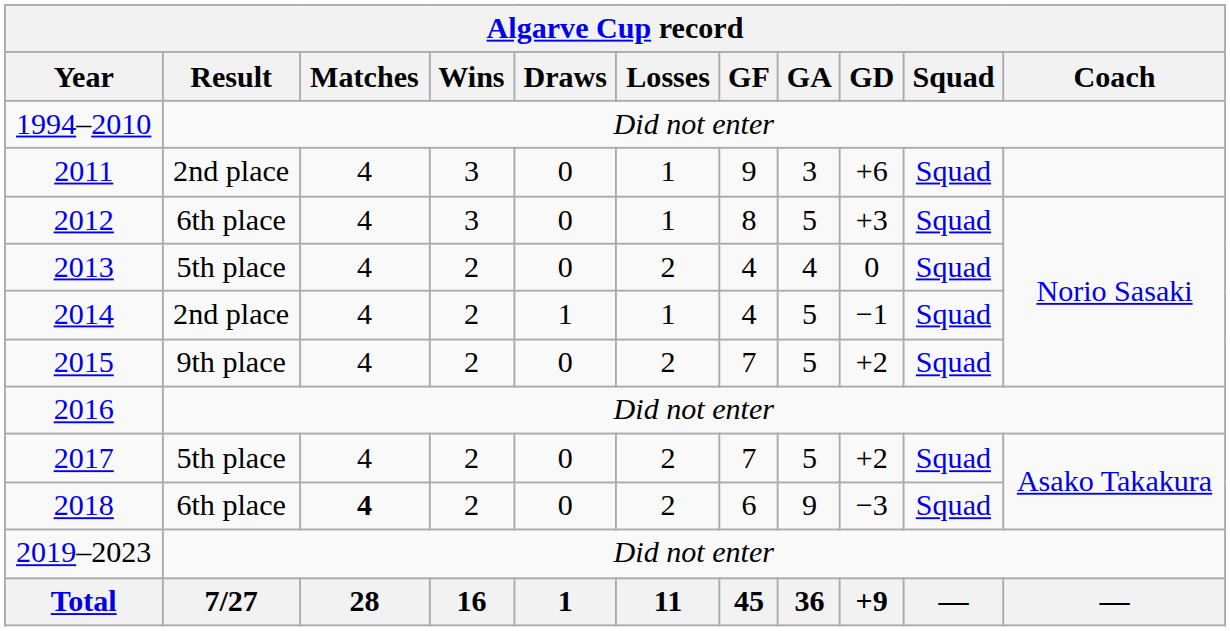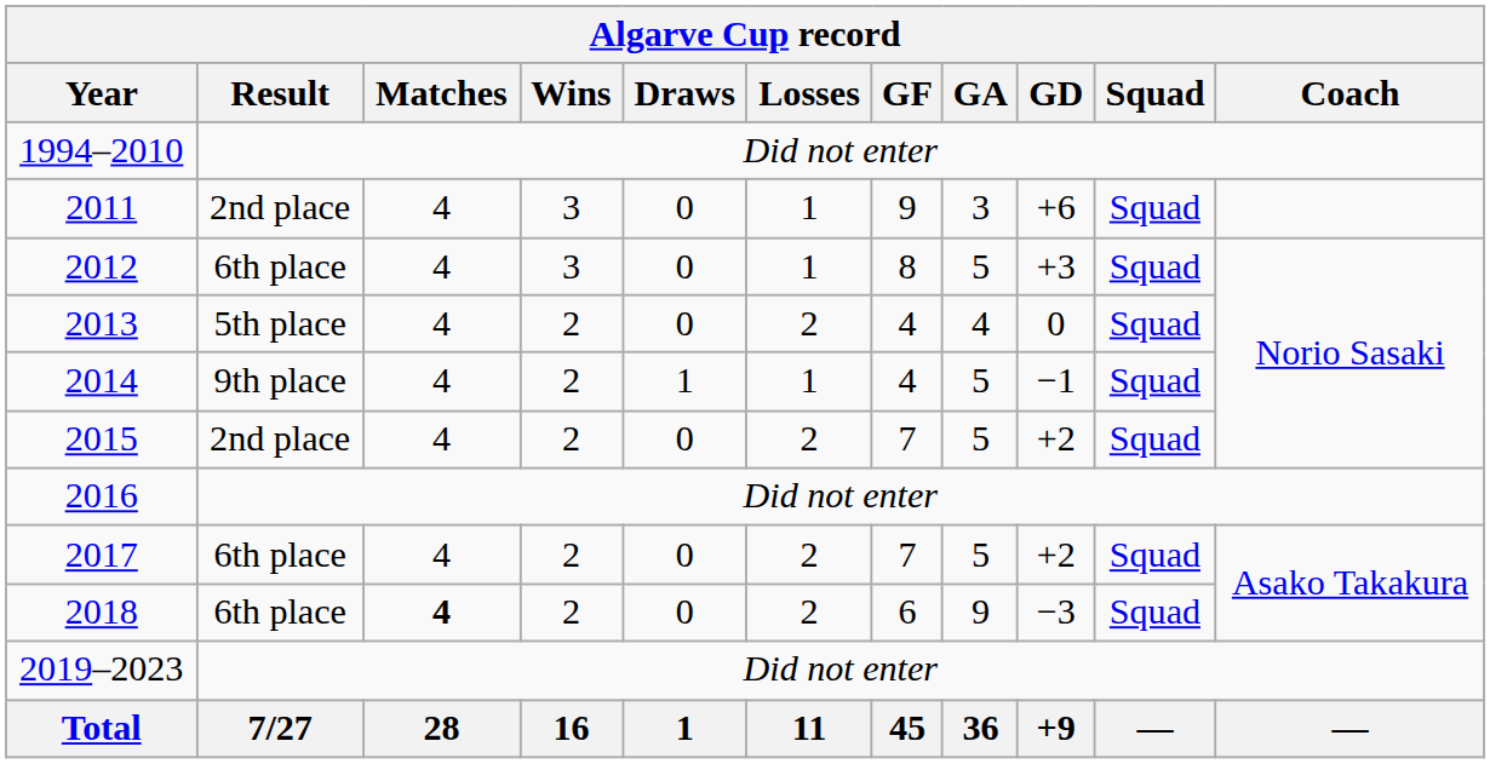2014 | Result: 2nd place -> 9th place
2015 | Result: 9th place -> 2nd place
2017 | Result: 5th place -> 6th place
